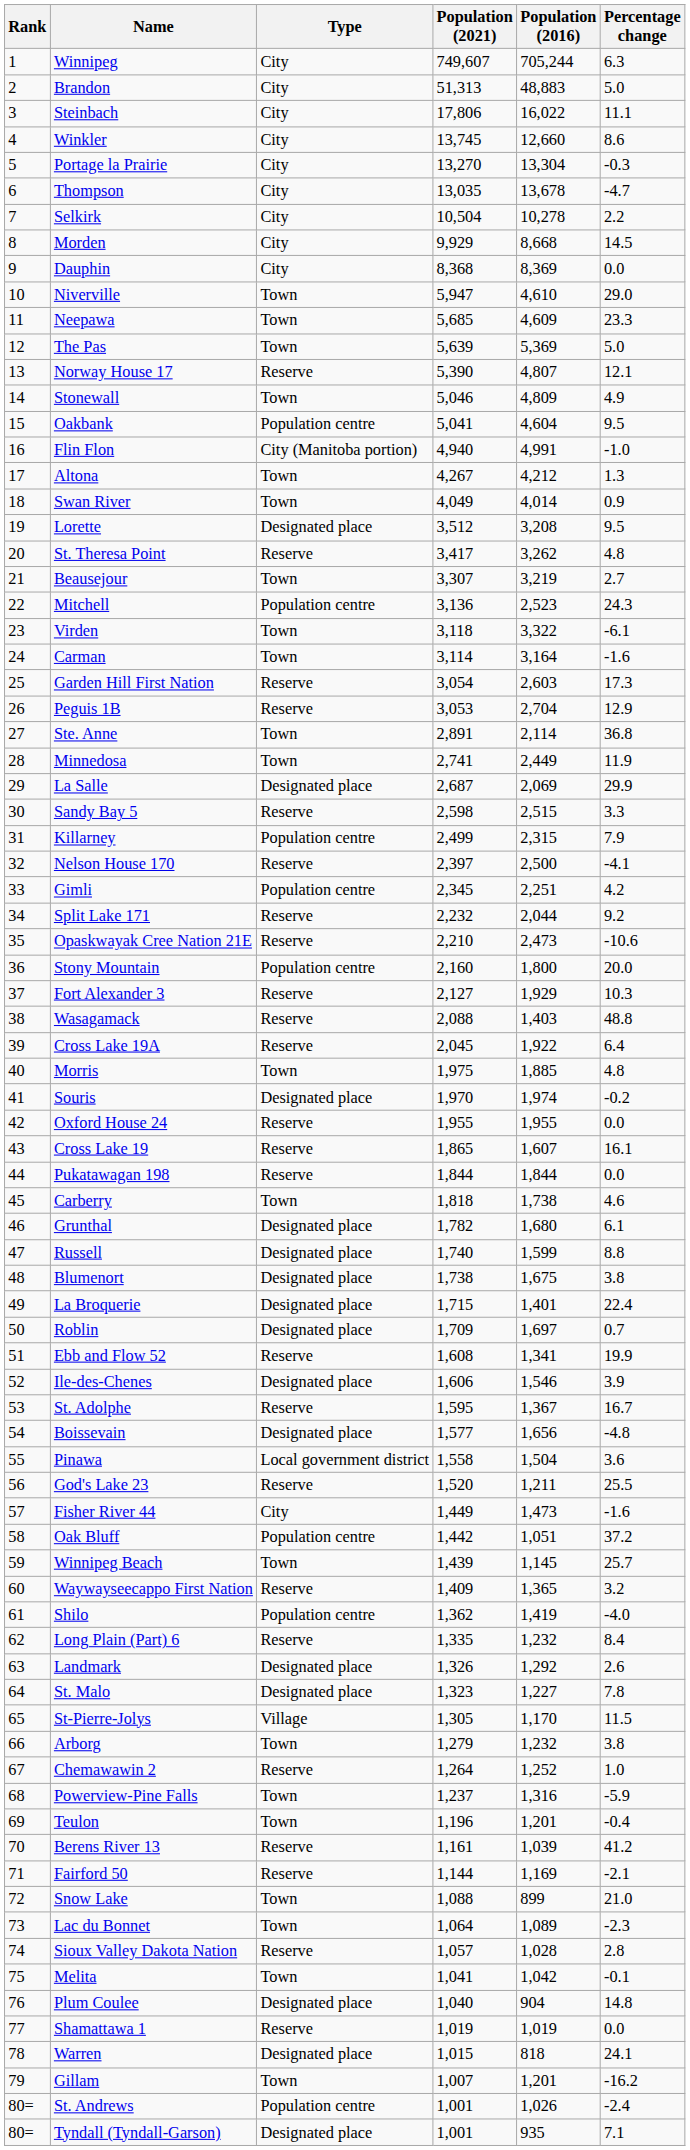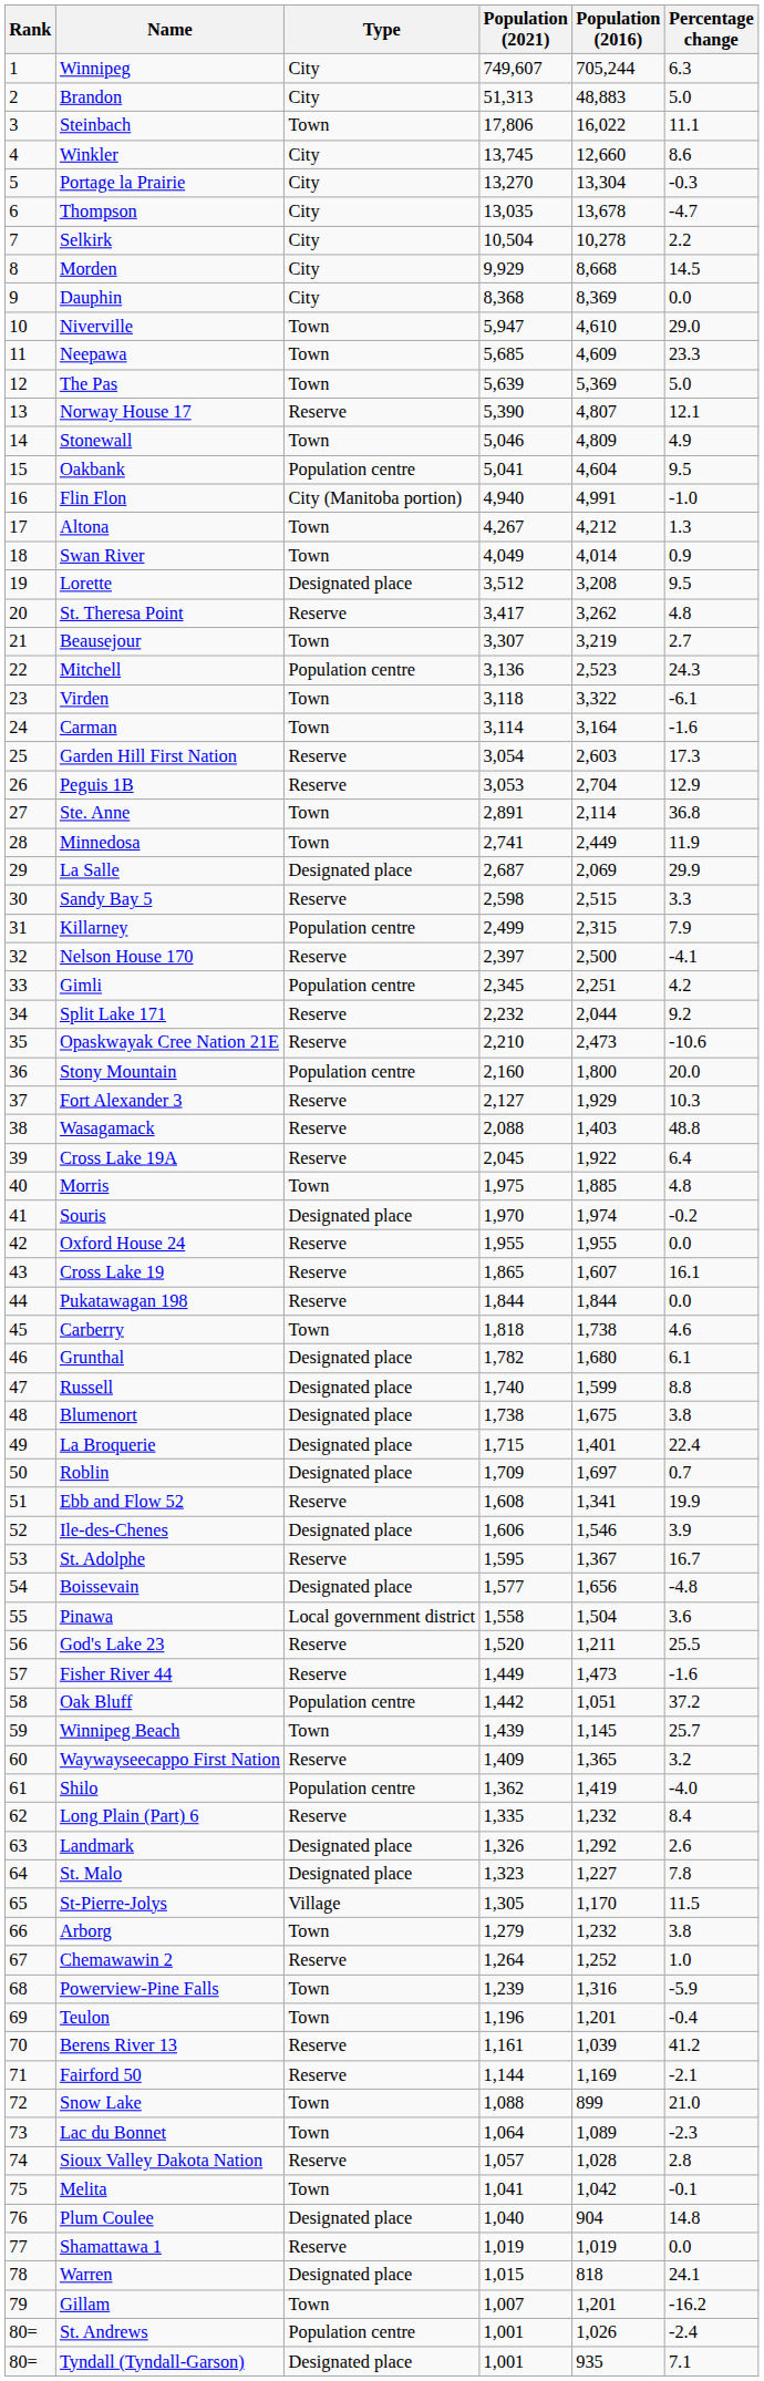Steinbach | Type: City -> Town
Fisher River 44 | Type: City -> Reserve
Powerview-Pine Falls | Population (2021): 1,237 -> 1,239
